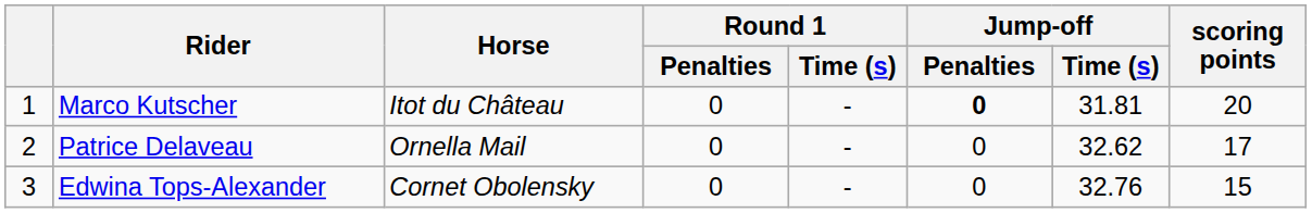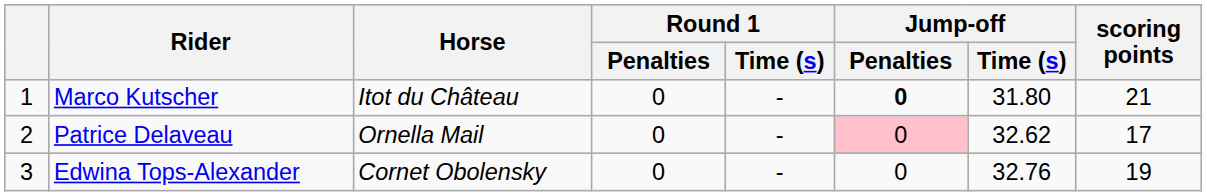Marco Kutscher | Jump-off / Time (s): 31.81 -> 31.80
Marco Kutscher | scoring points: 20 -> 21
Patrice Delaveau | Jump-off / Penalties: no background -> pink background
Edwina Tops-Alexander | scoring points: 15 -> 19
